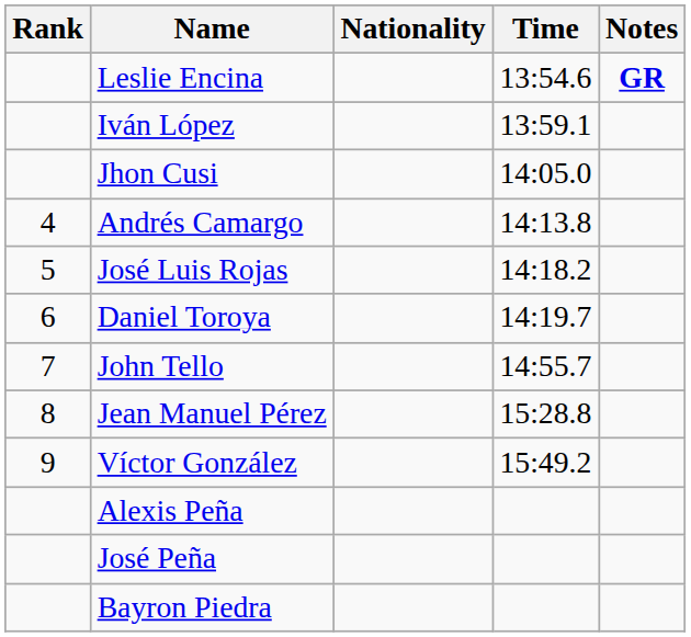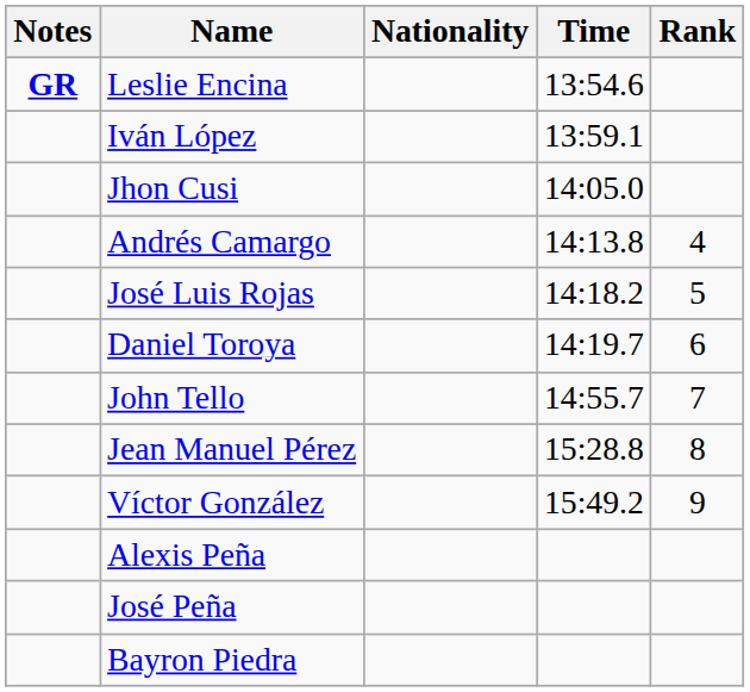columns swapped: Rank <-> Notes
